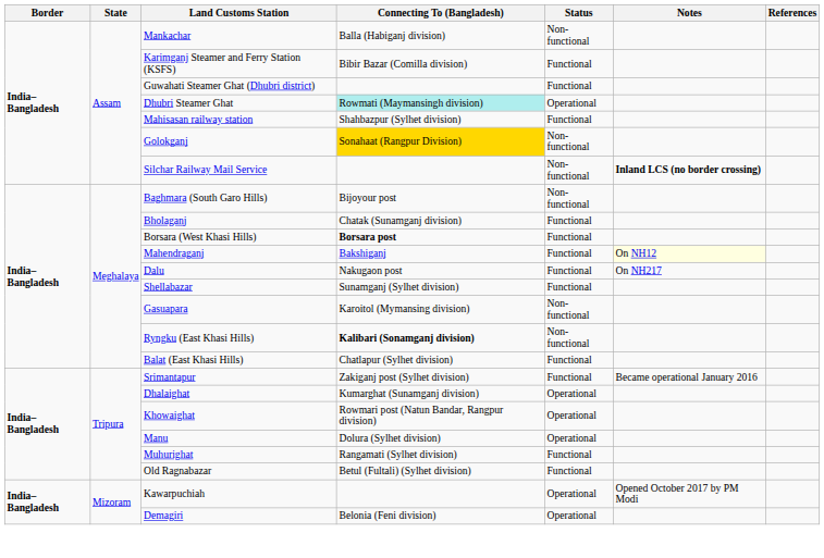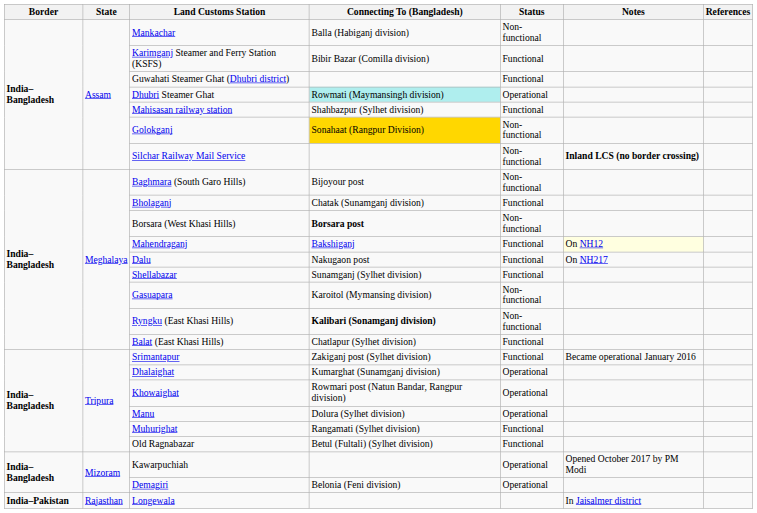Borsara (West Khasi Hills) | Status: Functional -> Non-functional
+ row: India–Pakistan | Rajasthan | Longewala | In Jaisalmer district
